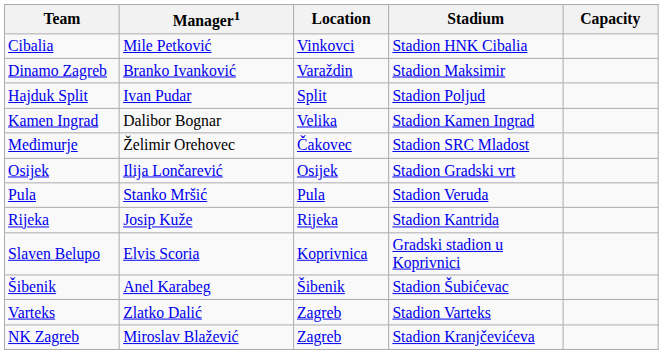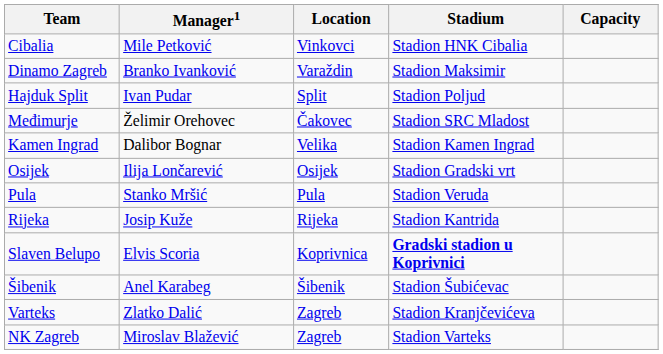rows swapped: Kamen Ingrad <-> Međimurje
Slaven Belupo | Stadium: normal -> bold
Varteks | Stadium: Stadion Varteks -> Stadion Kranjčevićeva
NK Zagreb | Stadium: Stadion Kranjčevićeva -> Stadion Varteks
